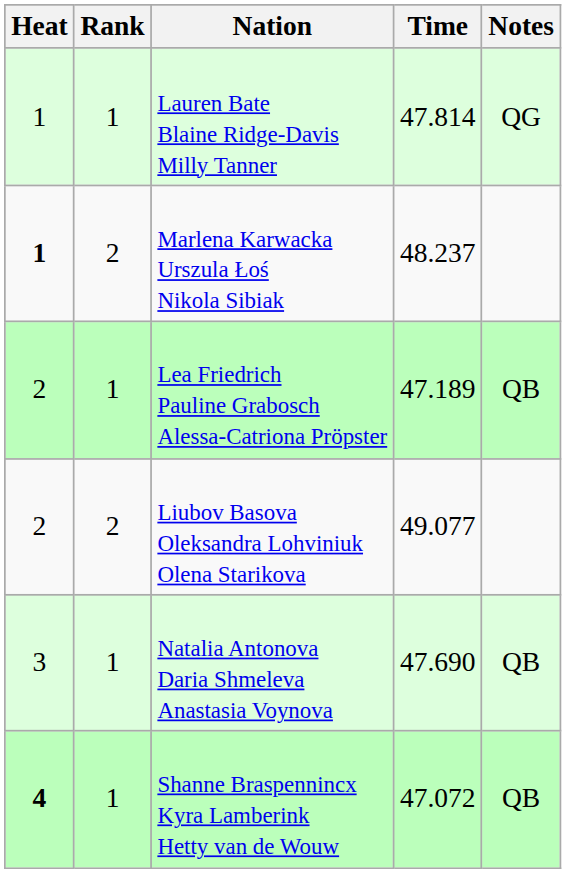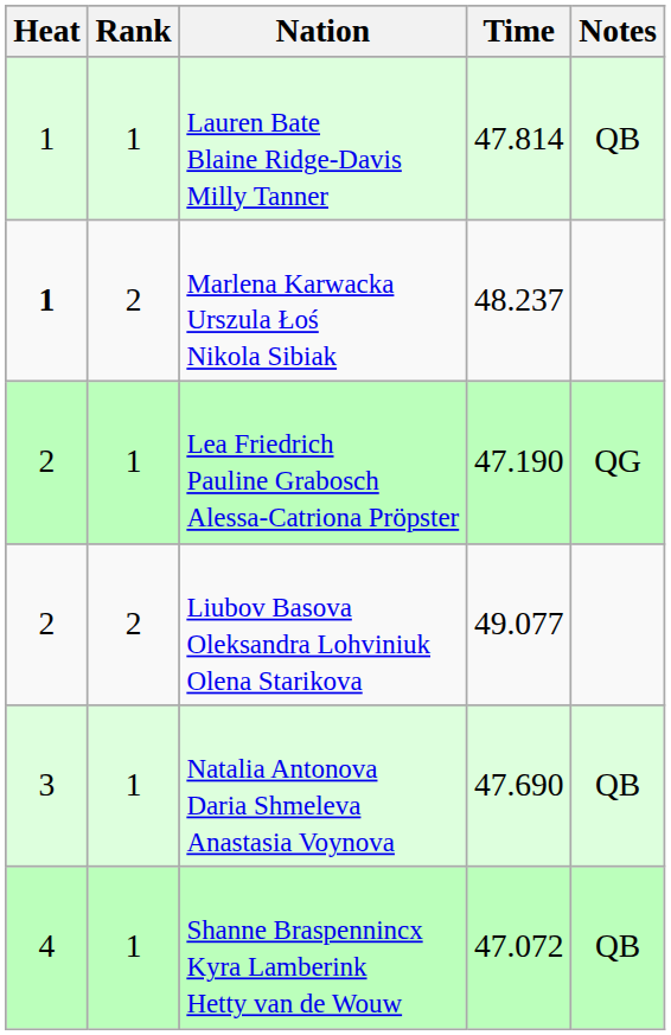Lauren Bate Blaine Ridge-Davis Milly Tanner | Notes: QG -> QB
Lea Friedrich Pauline Grabosch Alessa-Catriona Pröpster | Time: 47.189 -> 47.190
Lea Friedrich Pauline Grabosch Alessa-Catriona Pröpster | Notes: QB -> QG
Shanne Braspennincx Kyra Lamberink Hetty van de Wouw | Heat: bold -> normal
